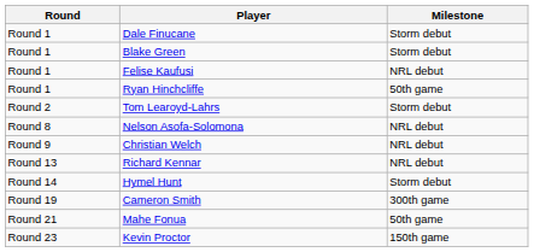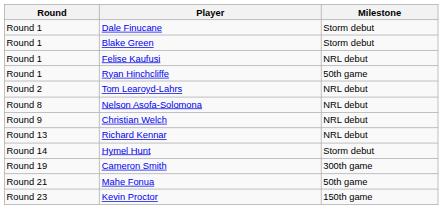Tom Learoyd-Lahrs | Milestone: Storm debut -> NRL debut
